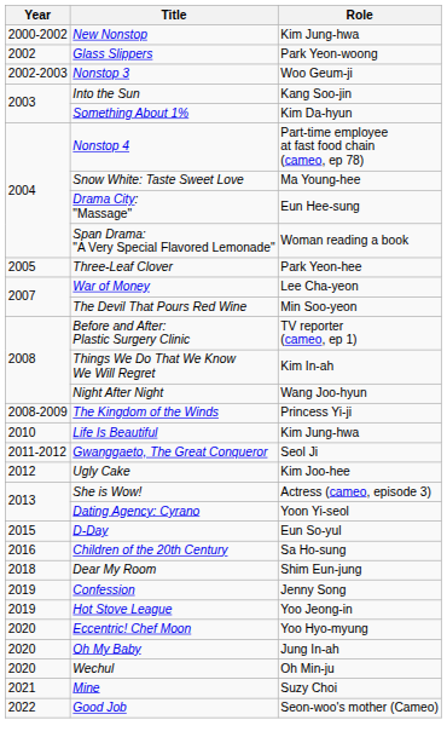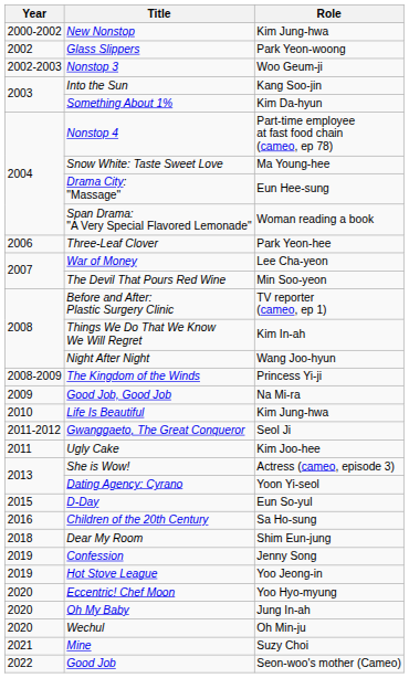Three-Leaf Clover | Year: 2005 -> 2006
+ row: 2009 | Good Job, Good Job | Na Mi-ra
Ugly Cake | Year: 2012 -> 2011
